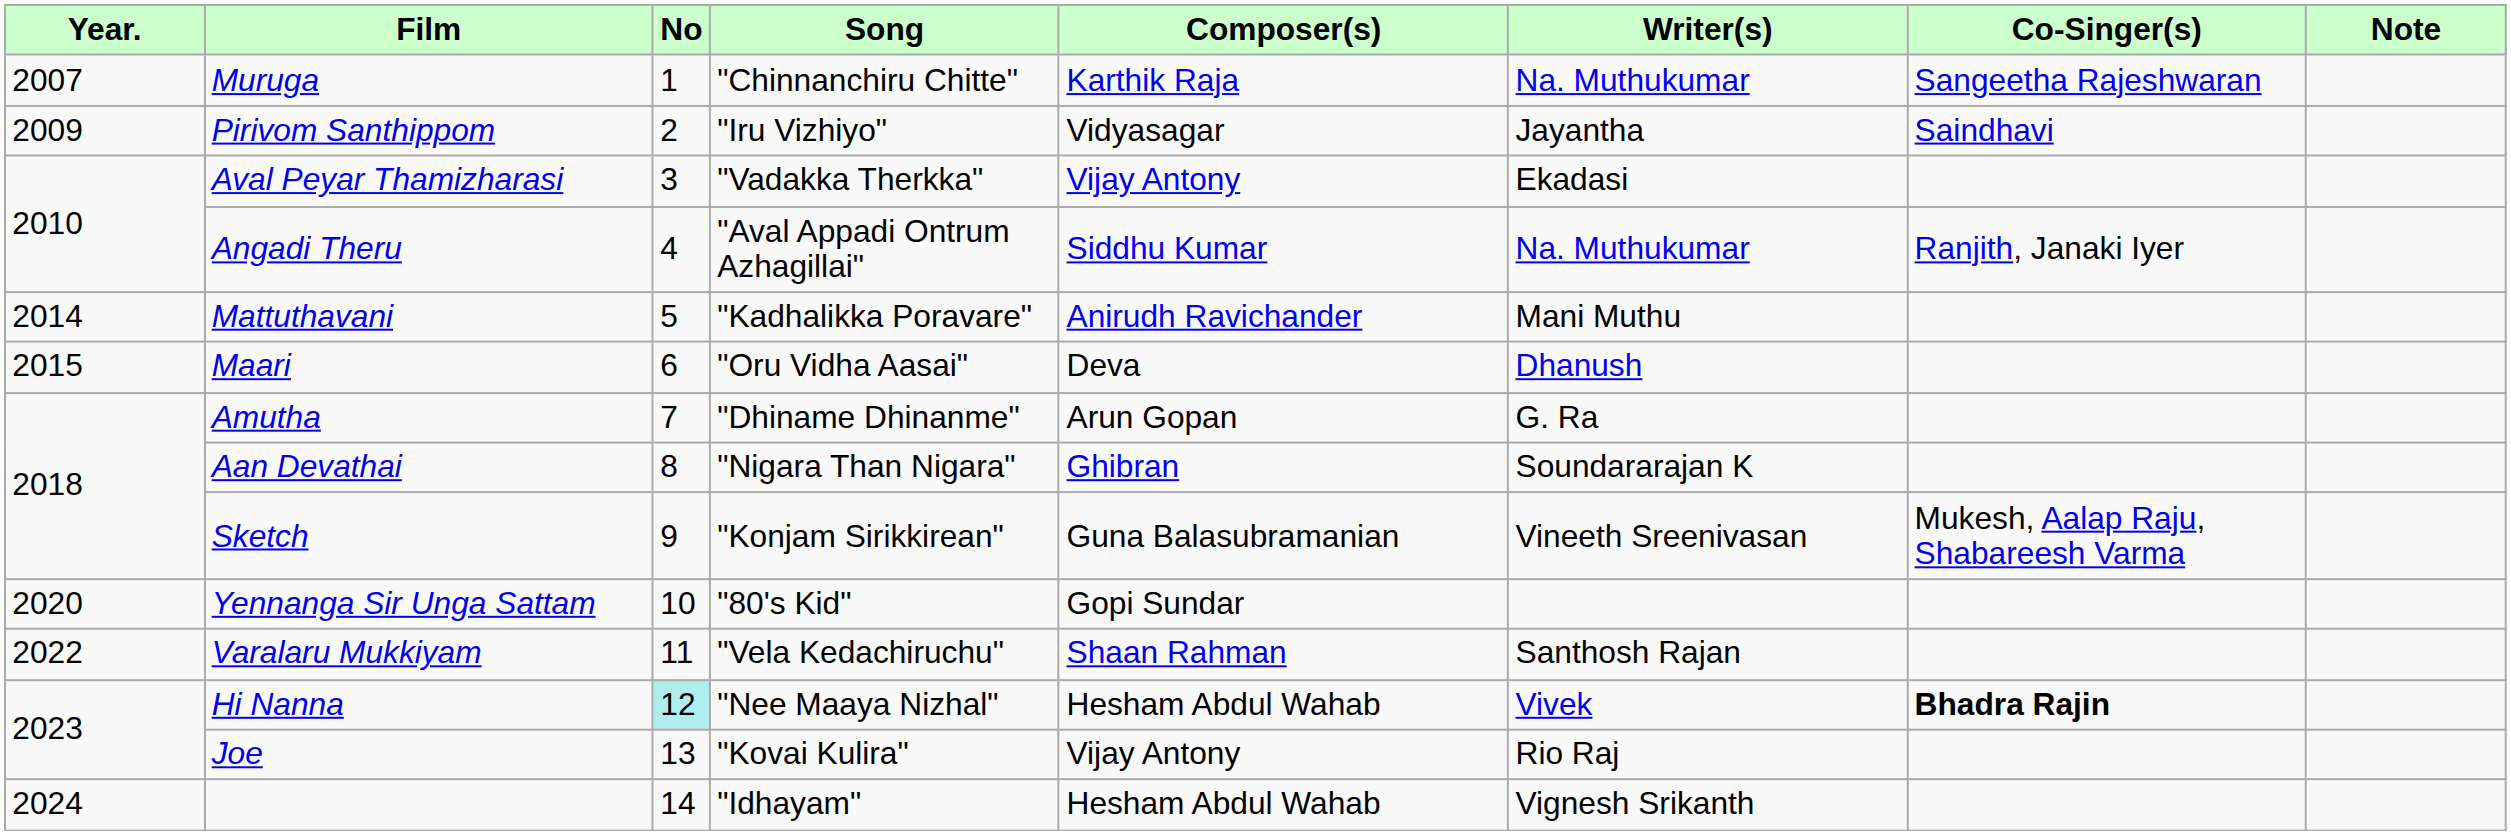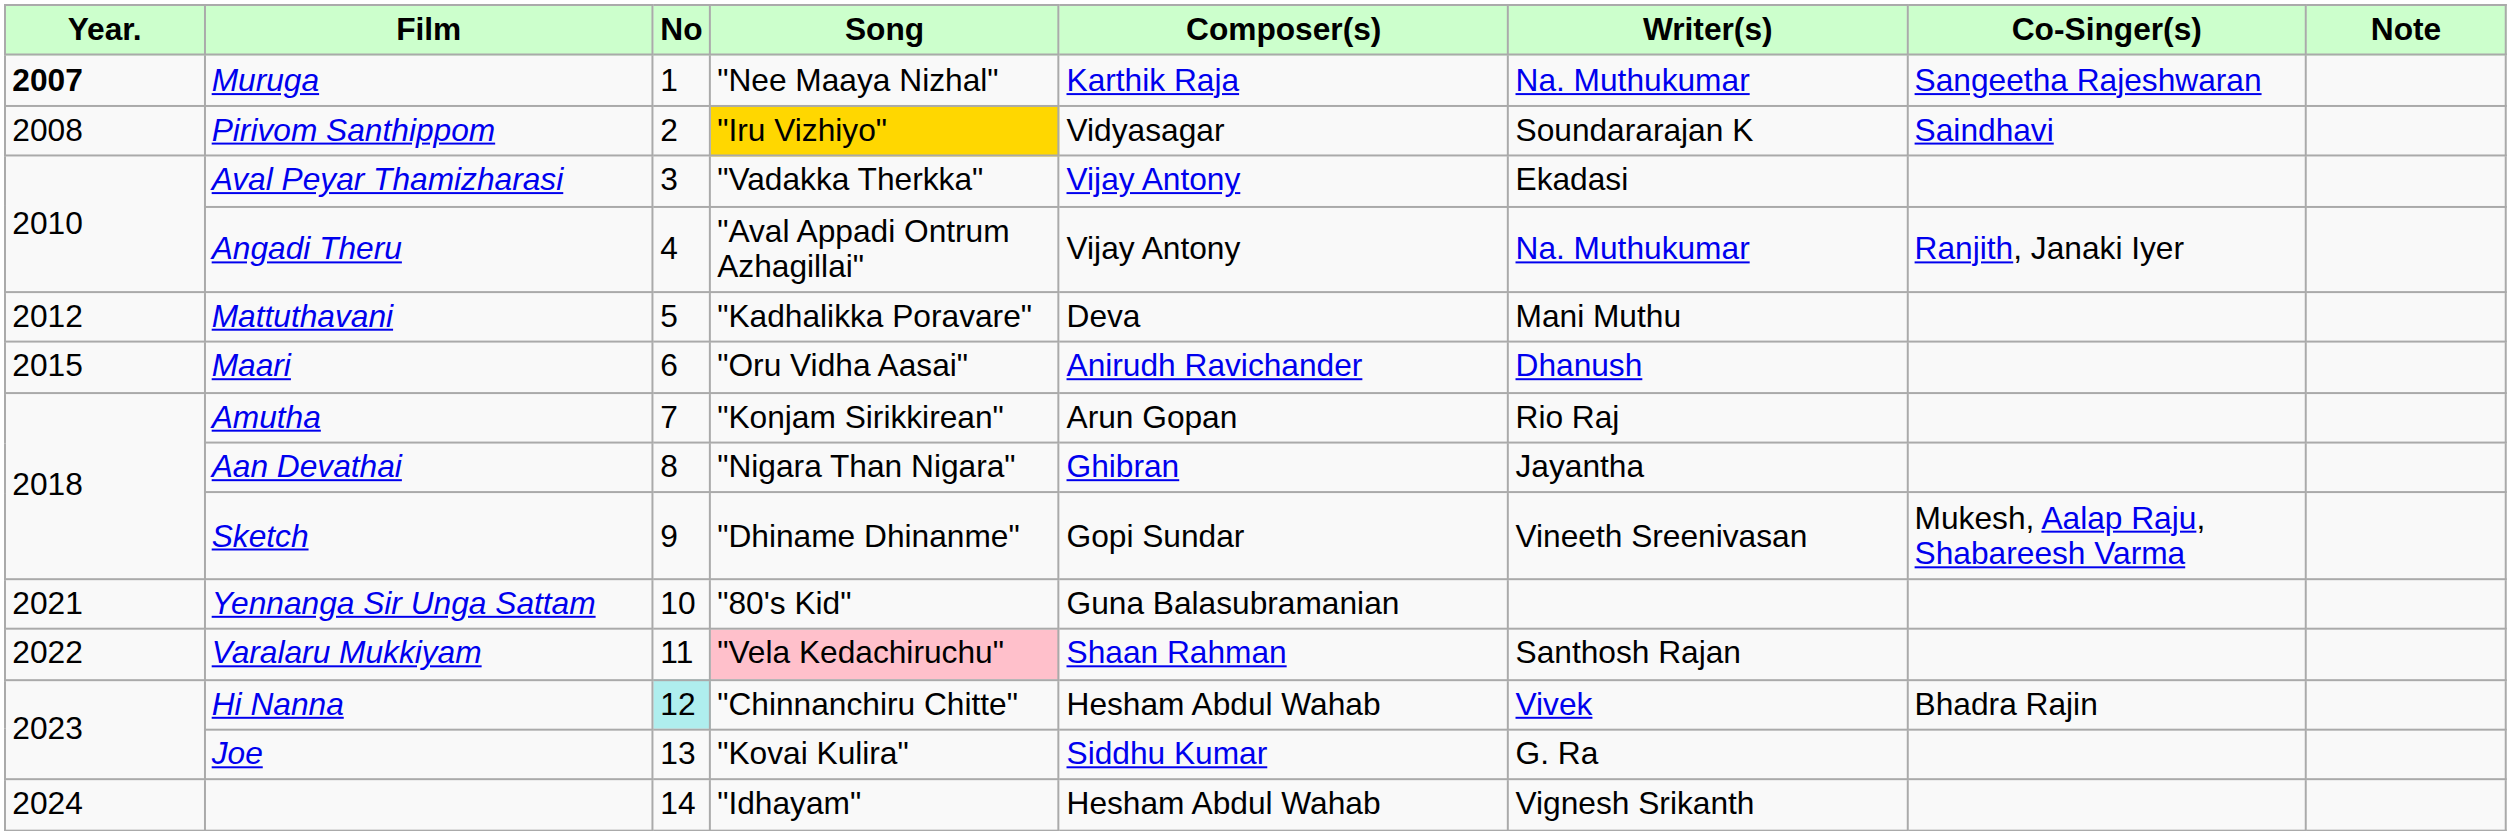Muruga | Year.: normal -> bold
Muruga | Song: "Chinnanchiru Chitte" -> "Nee Maaya Nizhal"
Pirivom Santhippom | Year.: 2009 -> 2008
Pirivom Santhippom | Song: no background -> gold background
Pirivom Santhippom | Writer(s): Jayantha -> Soundararajan K
Angadi Theru | Composer(s): Siddhu Kumar -> Vijay Antony
Mattuthavani | Year.: 2014 -> 2012
Mattuthavani | Composer(s): Anirudh Ravichander -> Deva
Maari | Composer(s): Deva -> Anirudh Ravichander
Amutha | Song: "Dhiname Dhinanme" -> "Konjam Sirikkirean"
Amutha | Writer(s): G. Ra -> Rio Raj
Aan Devathai | Writer(s): Soundararajan K -> Jayantha
Sketch | Song: "Konjam Sirikkirean" -> "Dhiname Dhinanme"
Sketch | Composer(s): Guna Balasubramanian -> Gopi Sundar
Yennanga Sir Unga Sattam | Year.: 2020 -> 2021
Yennanga Sir Unga Sattam | Composer(s): Gopi Sundar -> Guna Balasubramanian
Varalaru Mukkiyam | Song: no background -> pink background
Hi Nanna | Song: "Nee Maaya Nizhal" -> "Chinnanchiru Chitte"
Hi Nanna | Co-Singer(s): bold -> normal
Joe | Composer(s): Vijay Antony -> Siddhu Kumar
Joe | Writer(s): Rio Raj -> G. Ra
